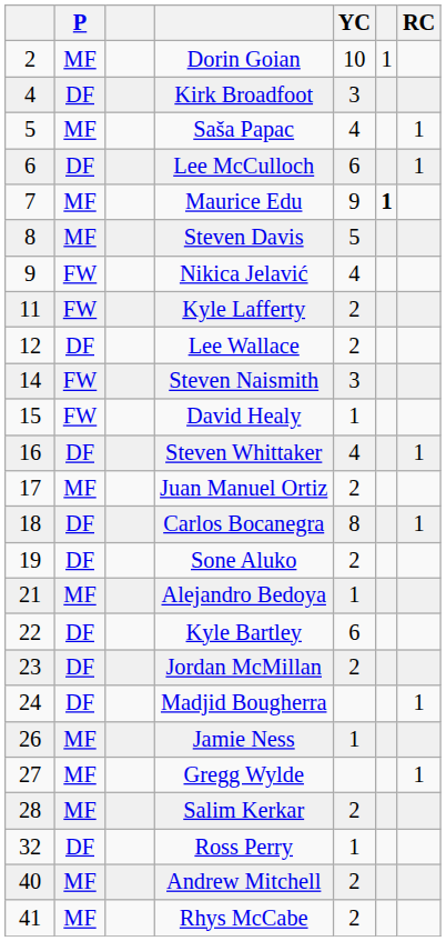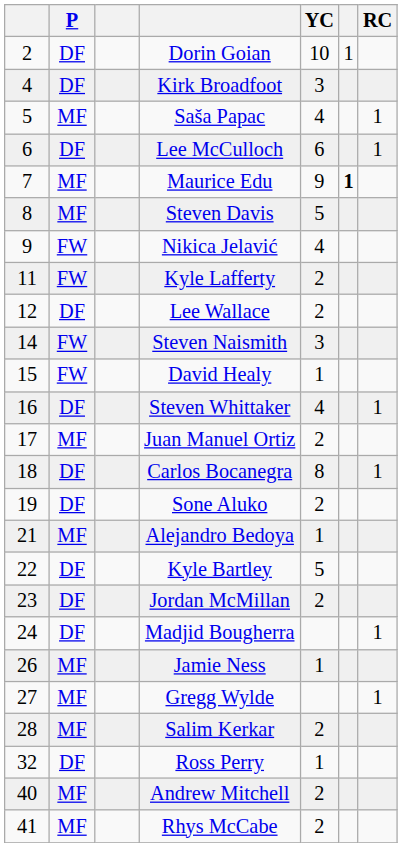Dorin Goian | P: MF -> DF
Kyle Bartley | YC: 6 -> 5
